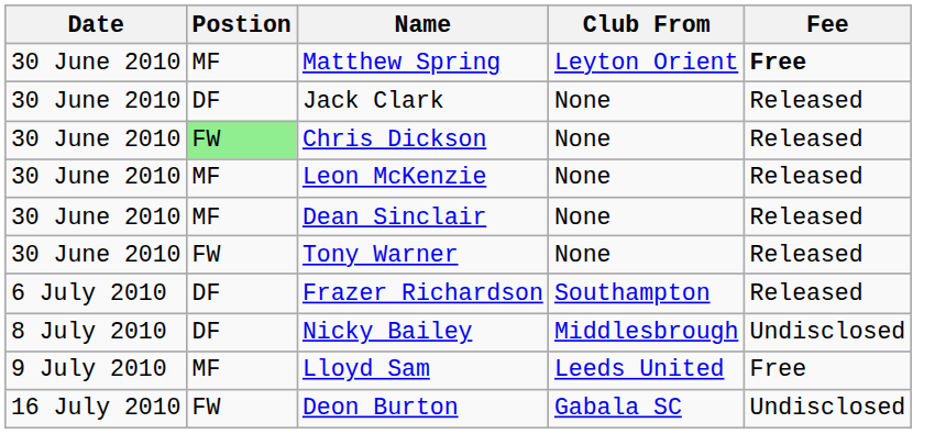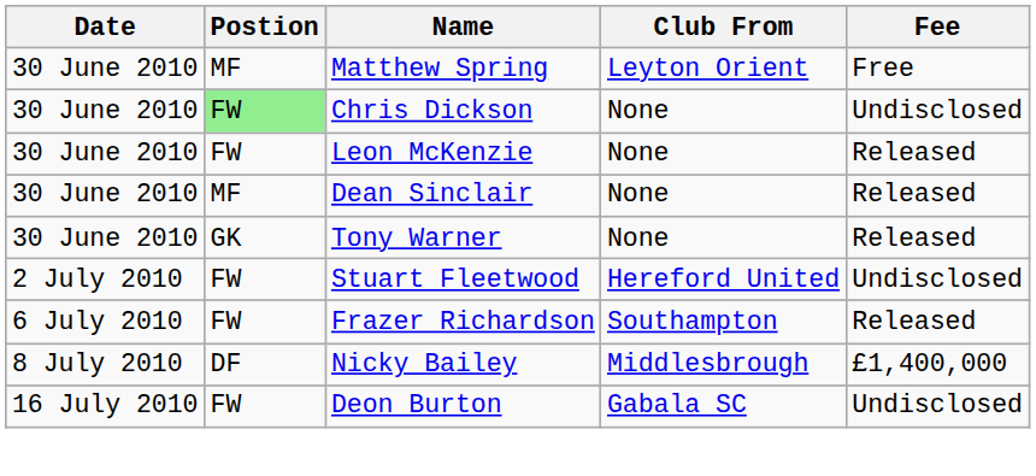Matthew Spring | Fee: bold -> normal
- row: 30 June 2010 | DF | Jack Clark | None | Released
Chris Dickson | Fee: Released -> Undisclosed
Leon McKenzie | Postion: MF -> FW
Tony Warner | Postion: FW -> GK
+ row: 2 July 2010 | FW | Stuart Fleetwood | Hereford United | Undisclosed
Frazer Richardson | Postion: DF -> FW
Nicky Bailey | Fee: Undisclosed -> £1,400,000
- row: 9 July 2010 | MF | Lloyd Sam | Leeds United | Free
